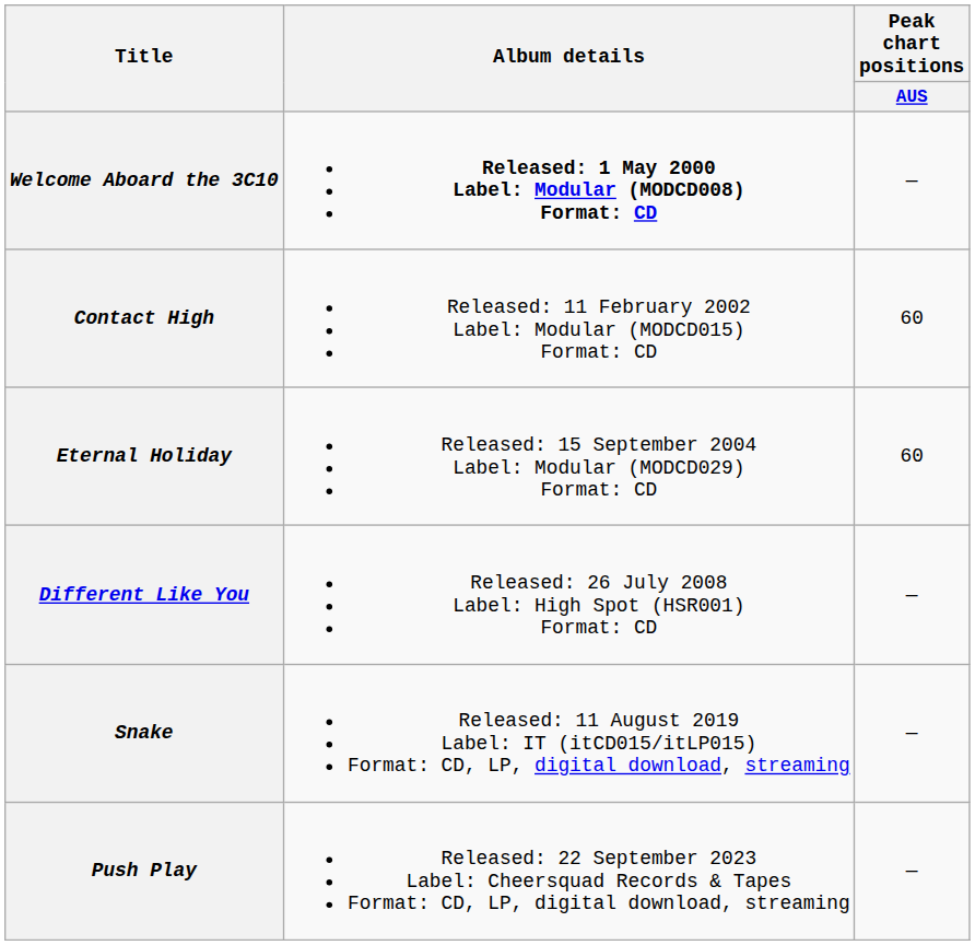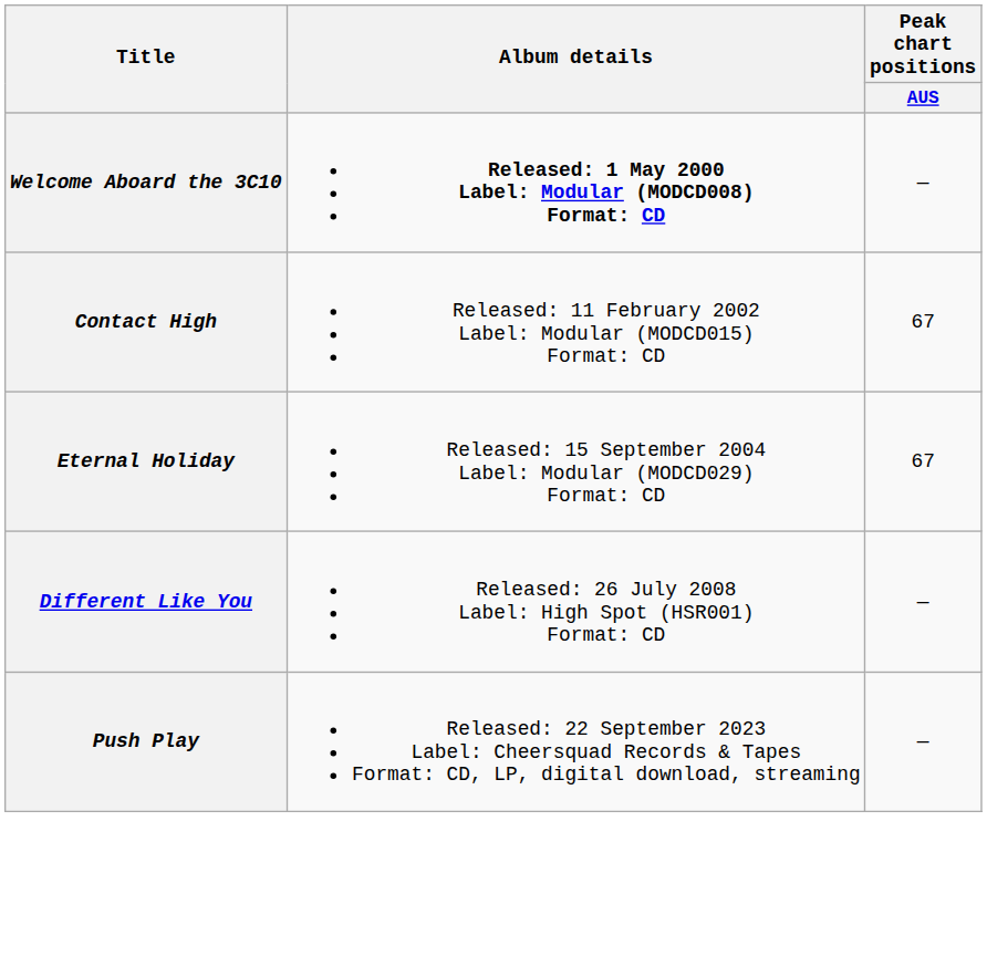Contact High | Peak chart positions / AUS: 60 -> 67
Eternal Holiday | Peak chart positions / AUS: 60 -> 67
- row: Snake | Released: 11 August 2019 Label: IT (itCD015/itLP015) Format: CD, LP, digital download, streaming | —
